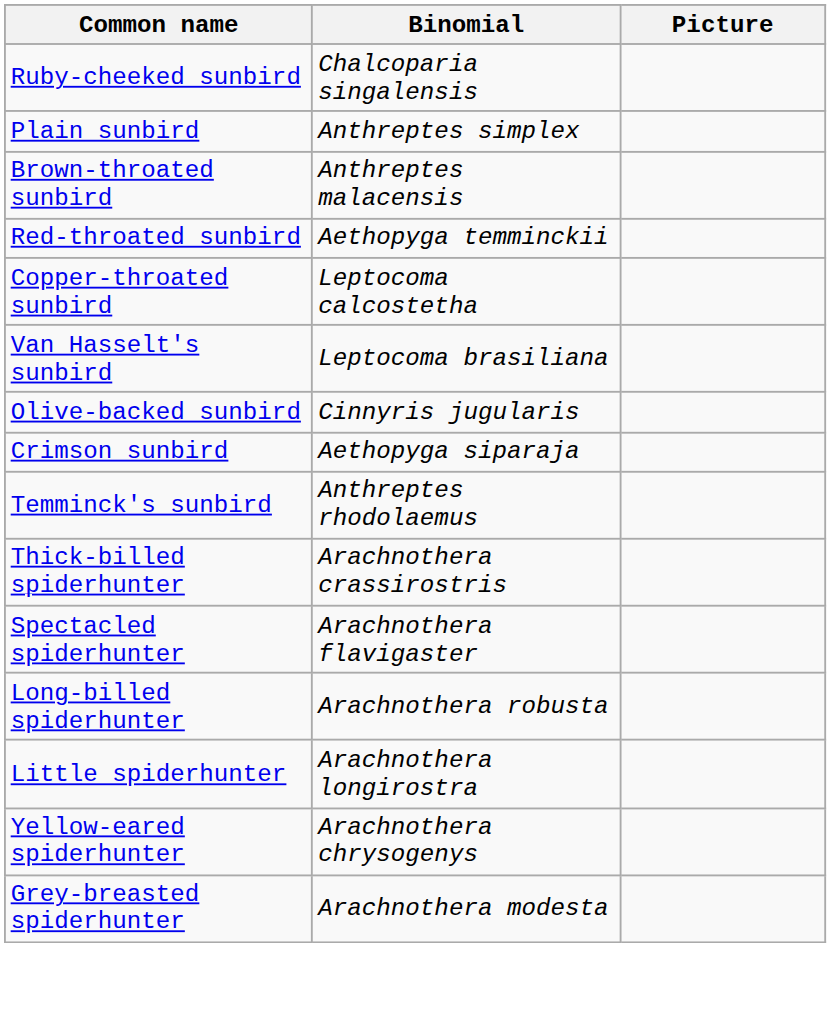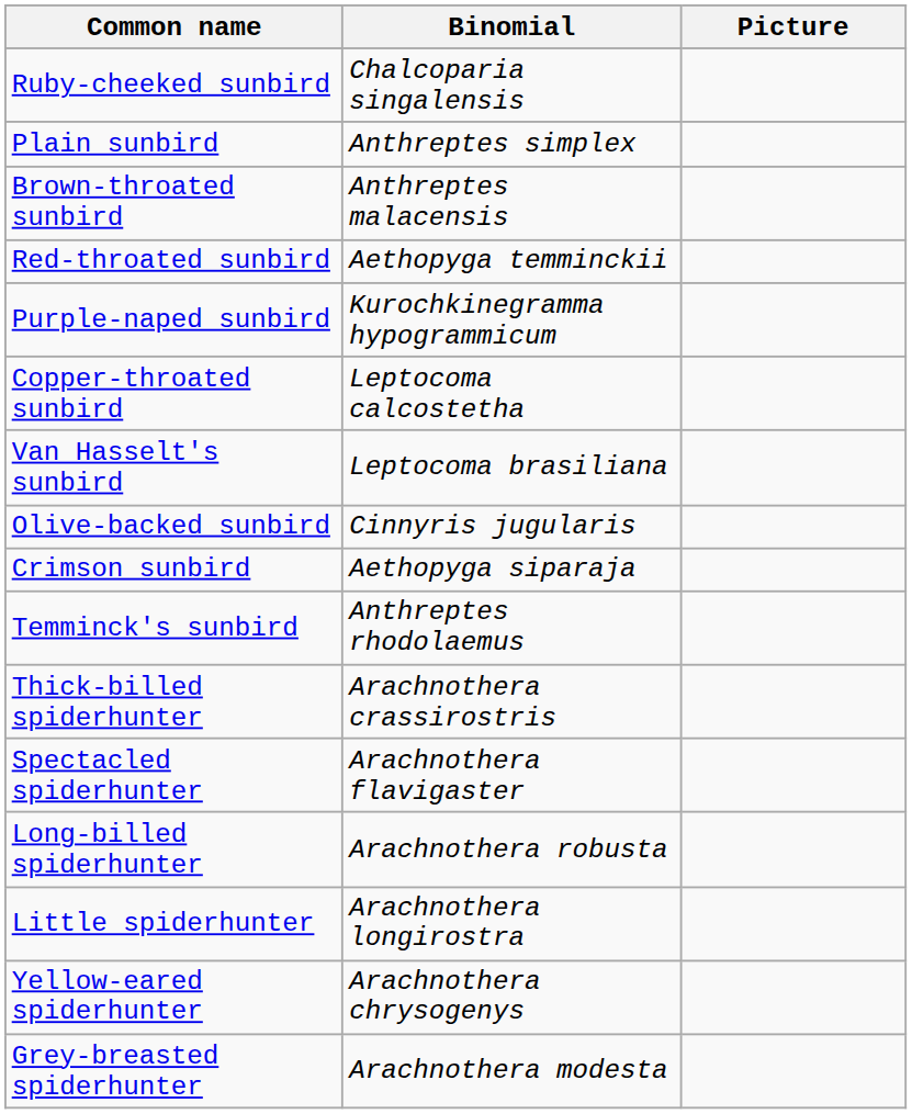+ row: Purple-naped sunbird | Kurochkinegramma hypogrammicum
